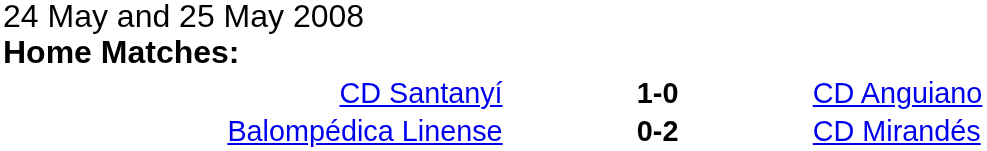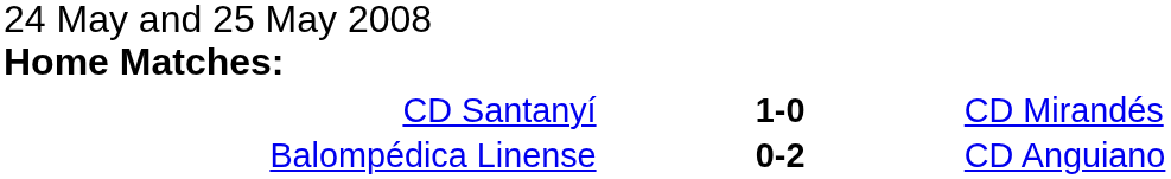CD Santanyí | column 3: CD Anguiano -> CD Mirandés
Balompédica Linense | column 3: CD Mirandés -> CD Anguiano
